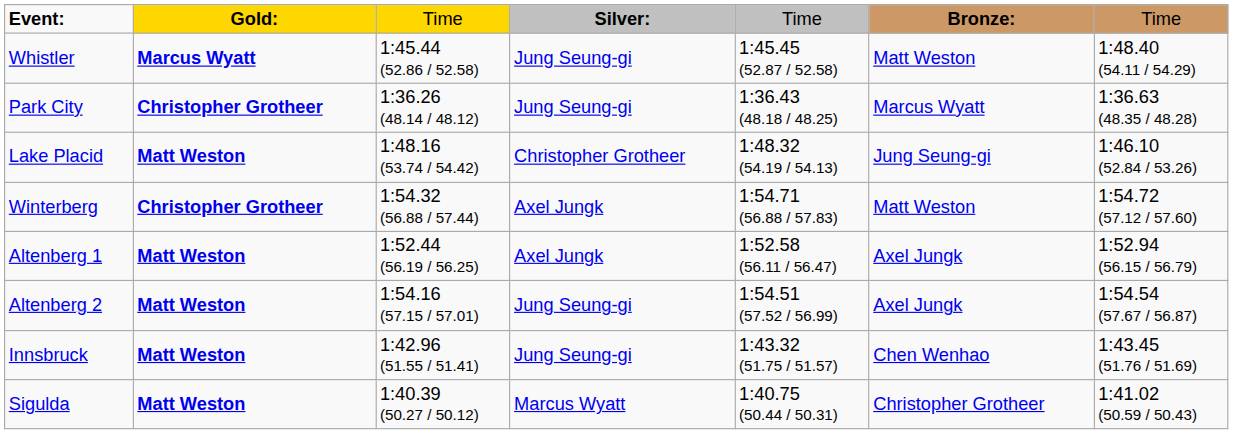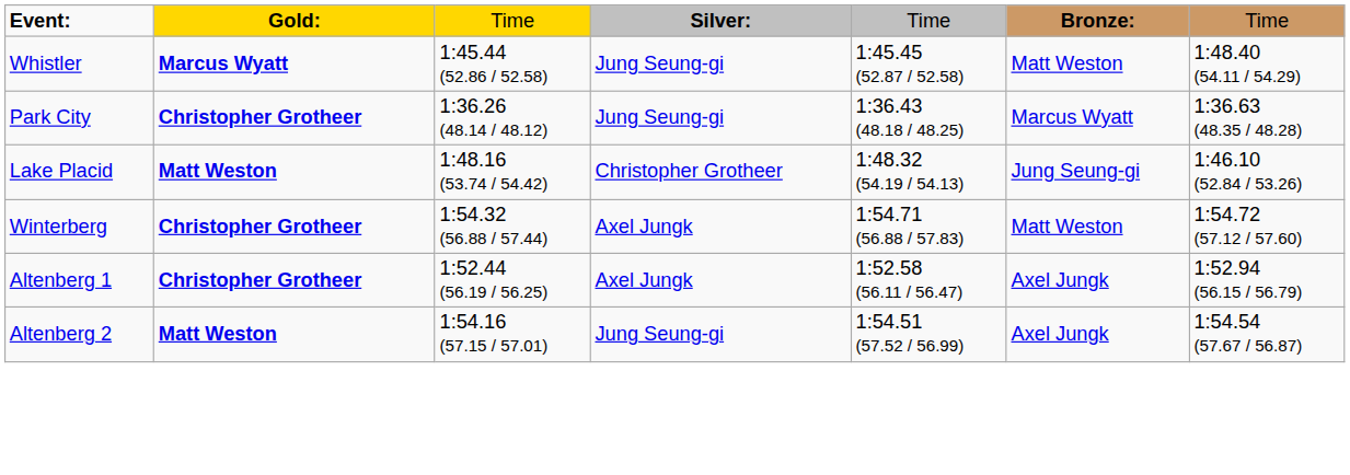Altenberg 1 | column 2: Matt Weston -> Christopher Grotheer
- row: Innsbruck | Matt Weston | 1:42.96 (51.55 / 51.41) | Jung Seung-gi | 1:43.32 (51.75 / 51.57) | Chen Wenhao | 1:43.45 (51.76 / 51.69)
- row: Sigulda | Matt Weston | 1:40.39 (50.27 / 50.12) | Marcus Wyatt | 1:40.75 (50.44 / 50.31) | Christopher Grotheer | 1:41.02 (50.59 / 50.43)
